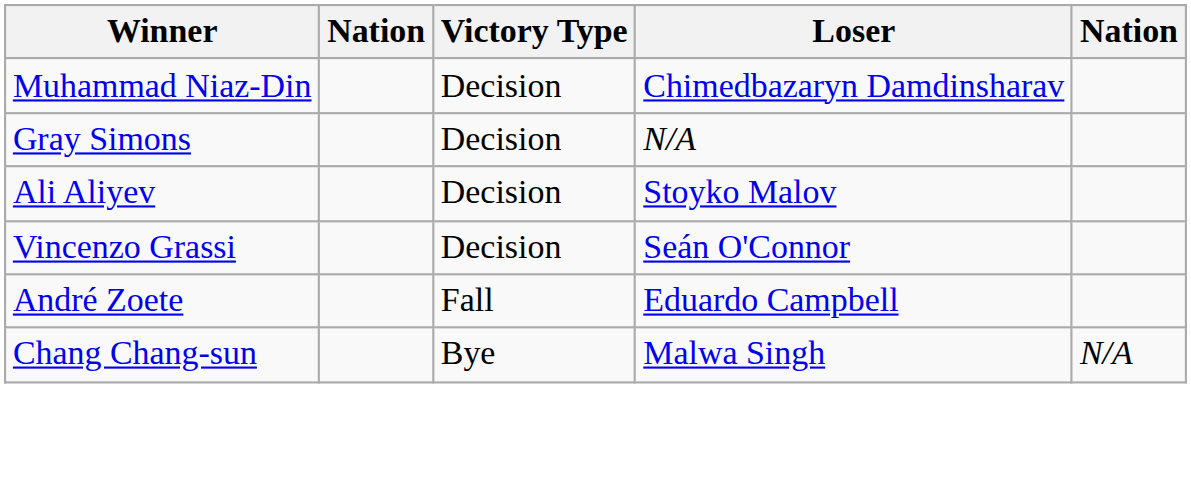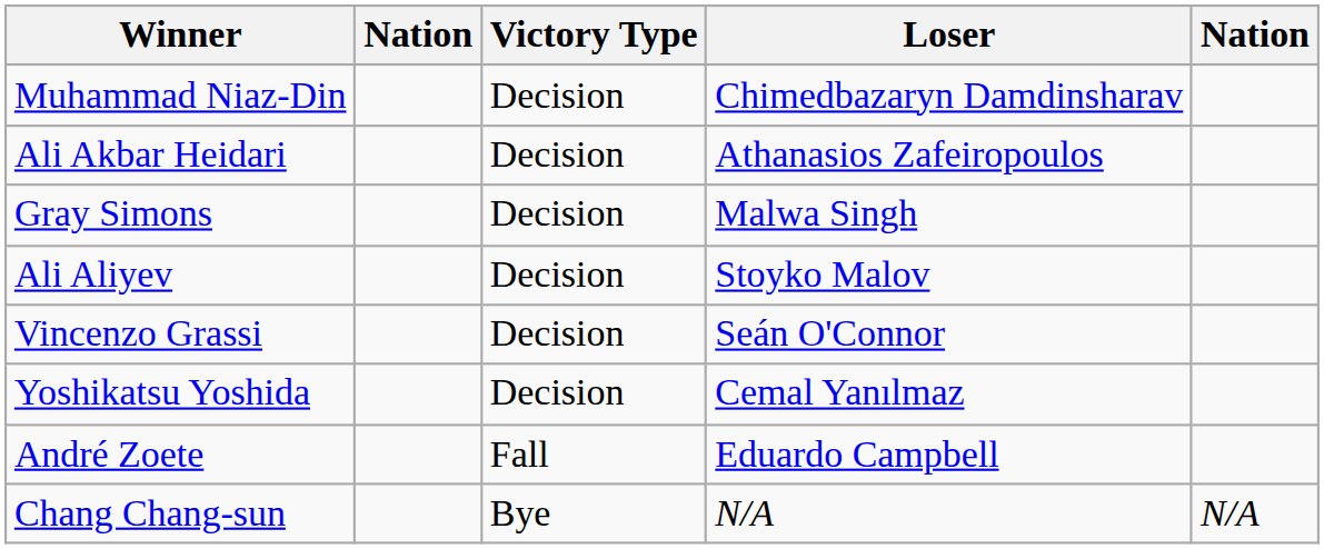+ row: Ali Akbar Heidari | Decision | Athanasios Zafeiropoulos
Gray Simons | Loser: N/A -> Malwa Singh
+ row: Yoshikatsu Yoshida | Decision | Cemal Yanılmaz
Chang Chang-sun | Loser: Malwa Singh -> N/A
